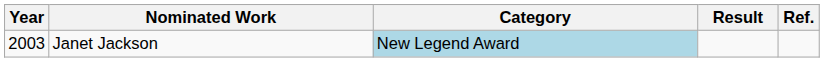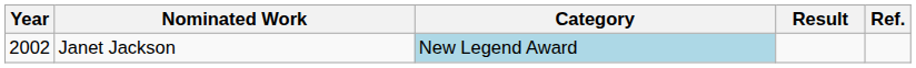Janet Jackson | Year: 2003 -> 2002
